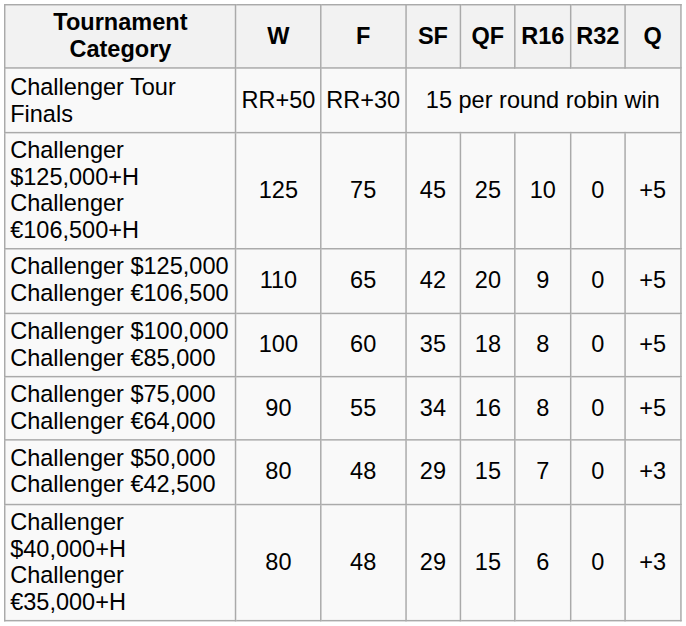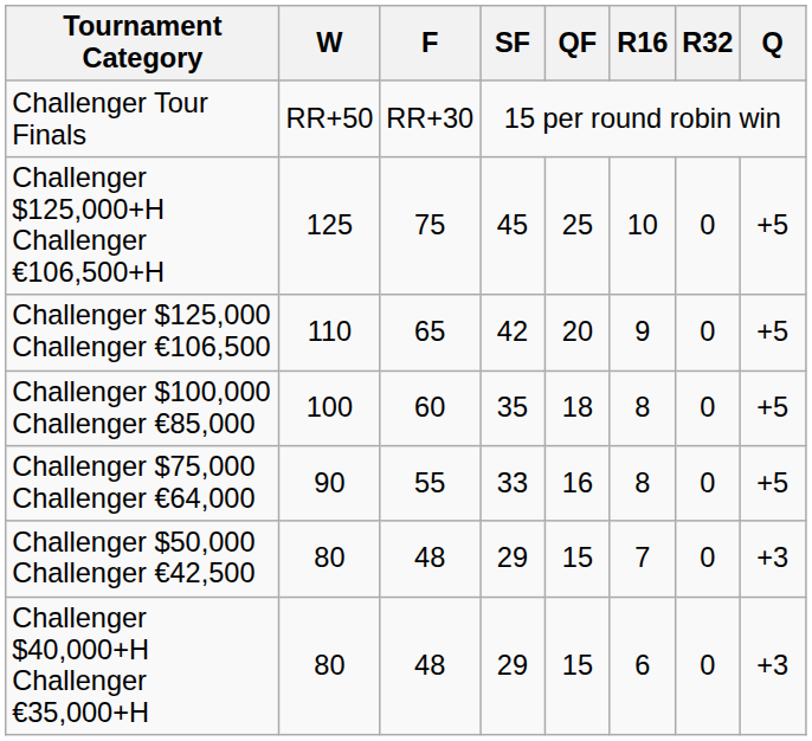Challenger $75,000 Challenger €64,000 | SF: 34 -> 33
